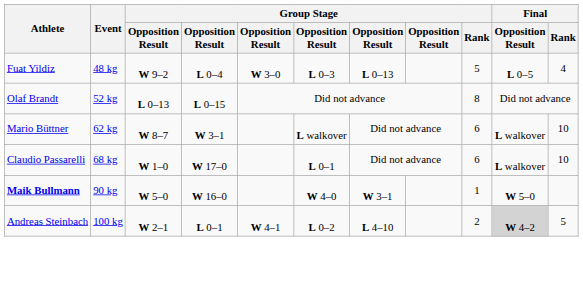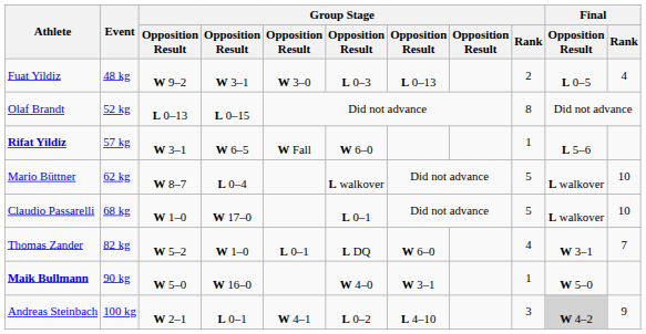Fuat Yildiz | column 4: L 0–4 -> W 3–1
Fuat Yildiz | Group Stage / Rank: 5 -> 2
+ row: Rifat Yildiz | 57 kg | W 3–1 | W 6–5 | W Fall | W 6–0 | 1 | L 5–6
Mario Büttner | column 4: W 3–1 -> L 0–4
Mario Büttner | Group Stage / Rank: 6 -> 5
Claudio Passarelli | Group Stage / Rank: 6 -> 5
+ row: Thomas Zander | 82 kg | W 5–2 | W 1–0 | L 0–1 | L DQ | W 6–0 | 4 | W 3–1 | 7
Andreas Steinbach | Group Stage / Rank: 2 -> 3
Andreas Steinbach | Final / Rank: 5 -> 9
